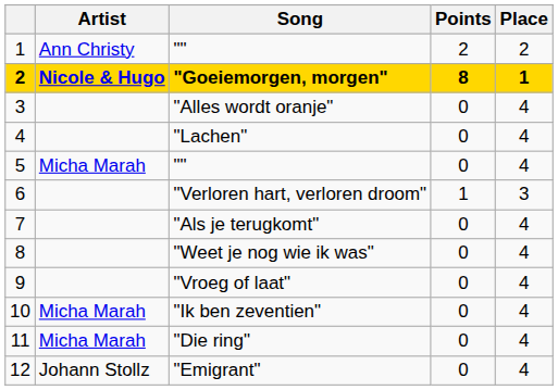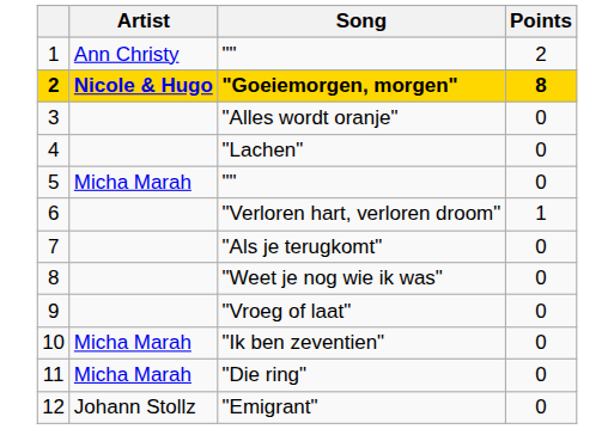- column: Place | 2 | 1 | 4 | 4 | 4 | 3 | 4 | 4 | 4 | 4 | 4 | 4
